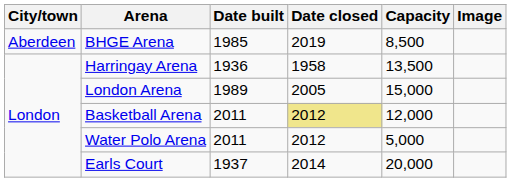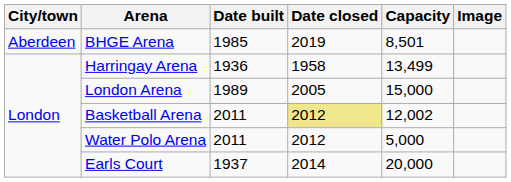BHGE Arena | Capacity: 8,500 -> 8,501
Harringay Arena | Capacity: 13,500 -> 13,499
Basketball Arena | Capacity: 12,000 -> 12,002
